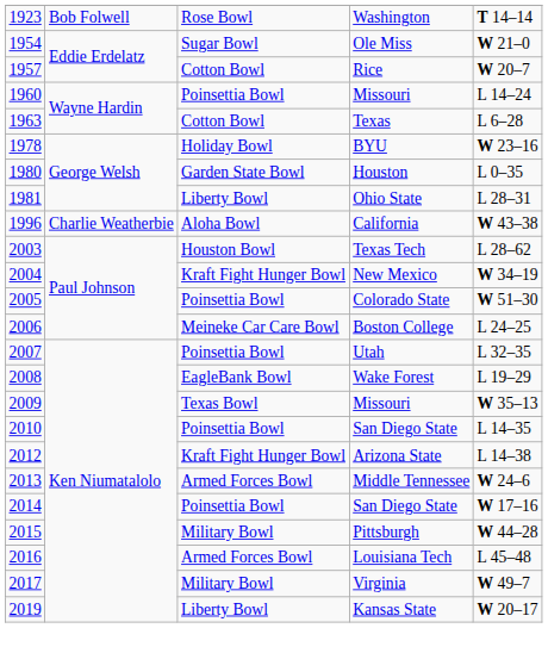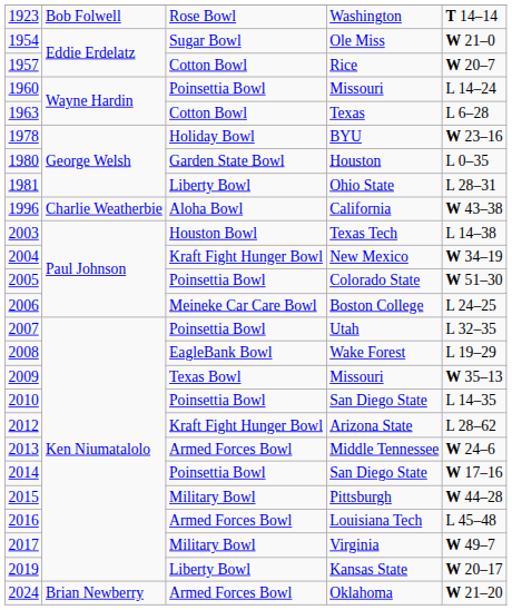Texas Tech | column 5: L 28–62 -> L 14–38
Arizona State | column 5: L 14–38 -> L 28–62
+ row: 2024 | Brian Newberry | Armed Forces Bowl | Oklahoma | W 21–20
